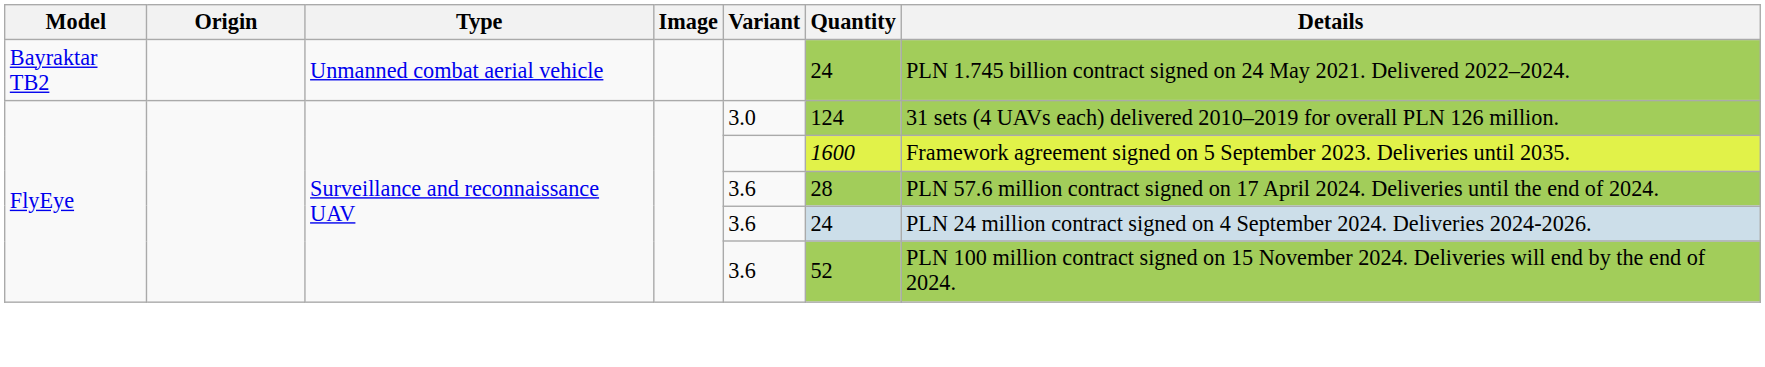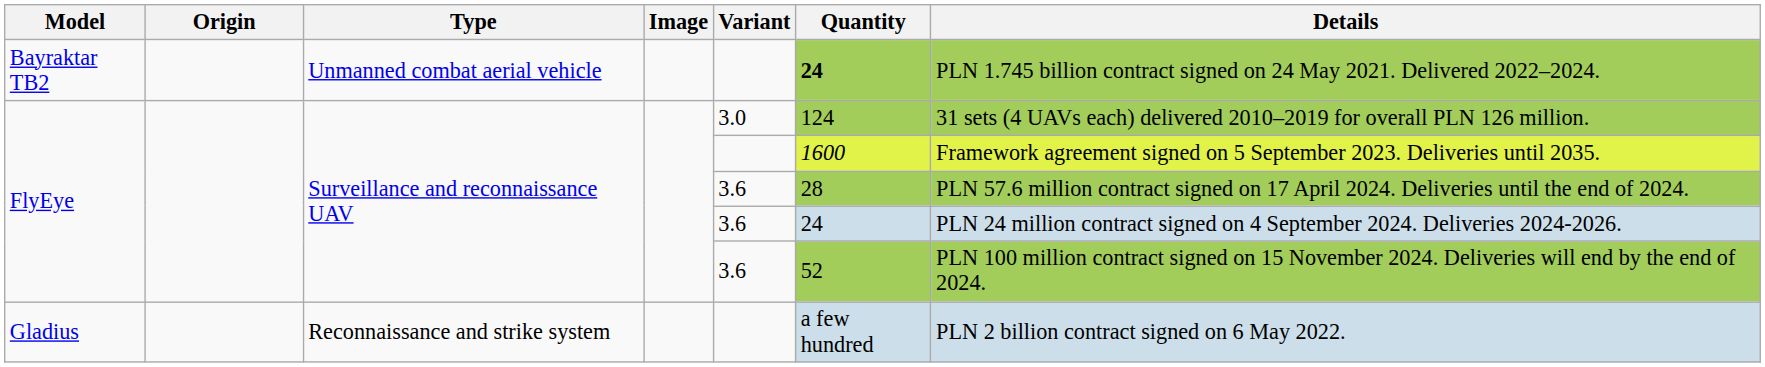Bayraktar TB2 | Quantity: normal -> bold
+ row: Gladius | Reconnaissance and strike system | a few hundred | PLN 2 billion contract signed on 6 May 2022.
